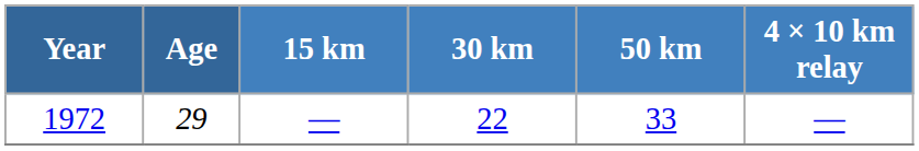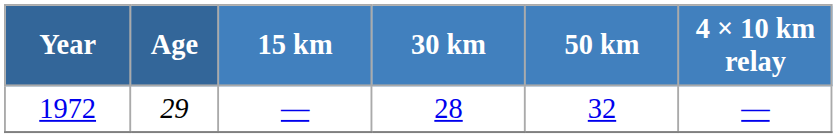1972 | 30 km: 22 -> 28
1972 | 50 km: 33 -> 32
